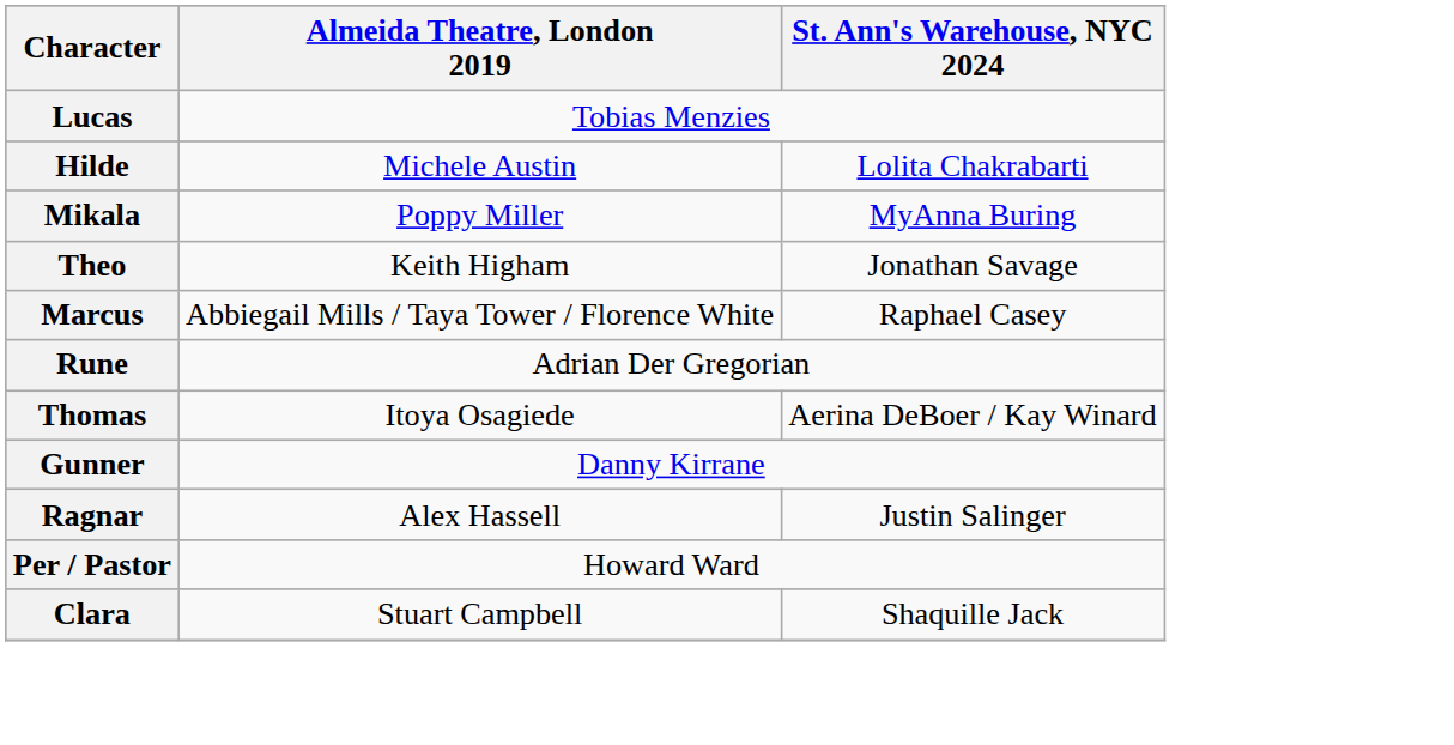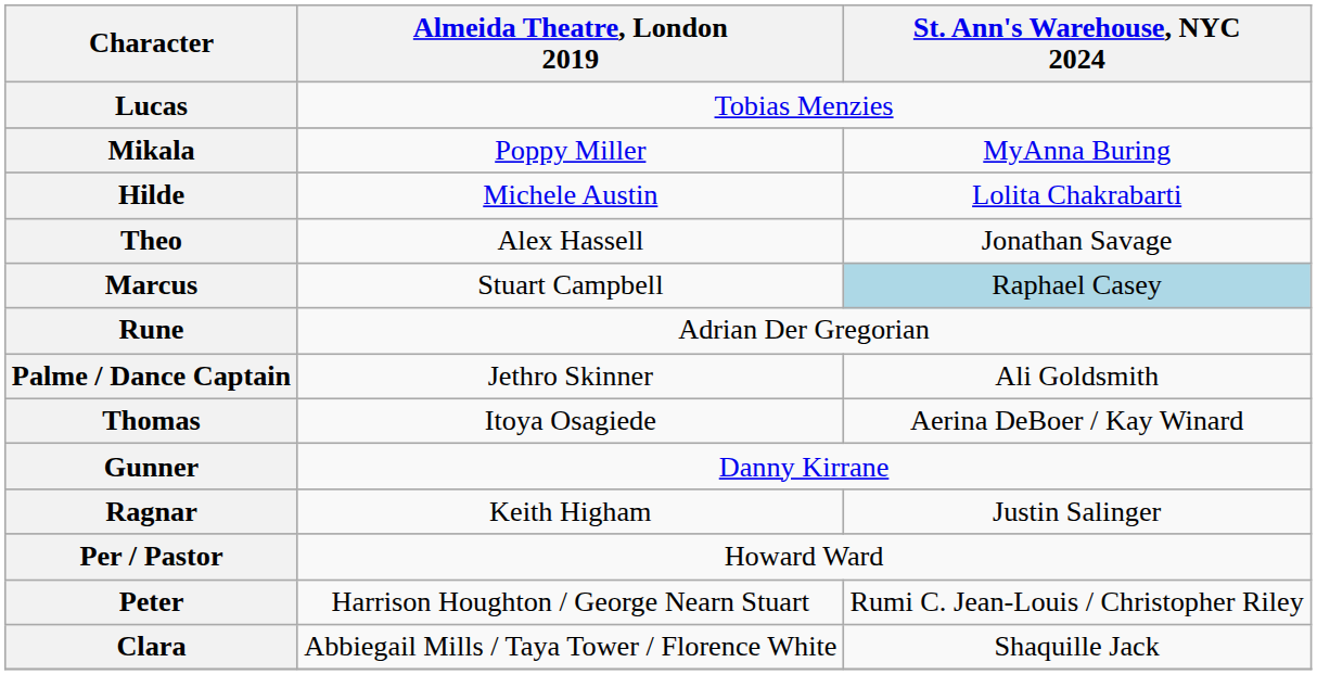rows swapped: Hilde <-> Mikala
Theo | Almeida Theatre, London 2019: Keith Higham -> Alex Hassell
Marcus | Almeida Theatre, London 2019: Abbiegail Mills / Taya Tower / Florence White -> Stuart Campbell
Marcus | St. Ann's Warehouse, NYC 2024: no background -> lightblue background
+ row: Palme / Dance Captain | Jethro Skinner | Ali Goldsmith
Ragnar | Almeida Theatre, London 2019: Alex Hassell -> Keith Higham
+ row: Peter | Harrison Houghton / George Nearn Stuart | Rumi C. Jean-Louis / Christopher Riley
Clara | Almeida Theatre, London 2019: Stuart Campbell -> Abbiegail Mills / Taya Tower / Florence White
